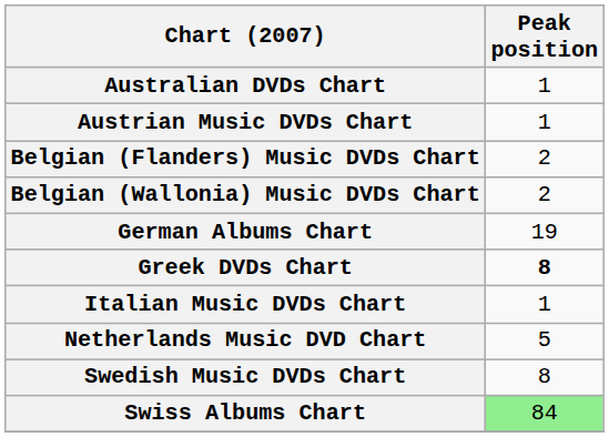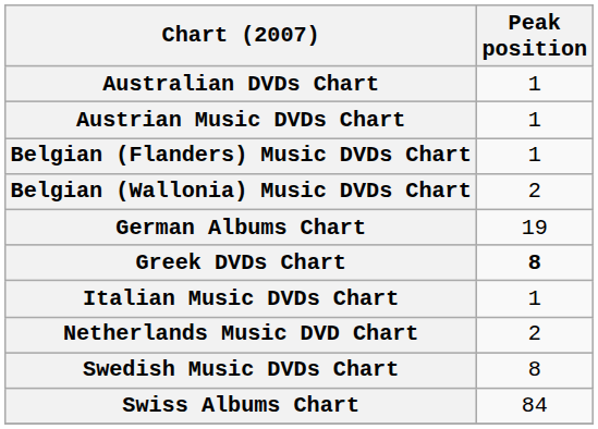Belgian (Flanders) Music DVDs Chart | Peak position: 2 -> 1
Netherlands Music DVD Chart | Peak position: 5 -> 2
Swiss Albums Chart | Peak position: lightgreen background -> no background
